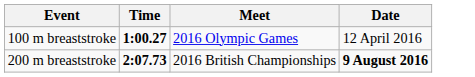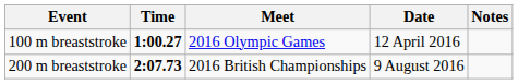+ column: Notes
200 m breaststroke | Date: bold -> normal
